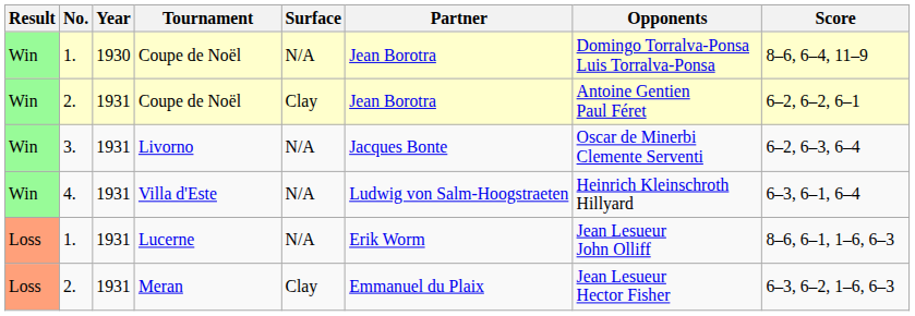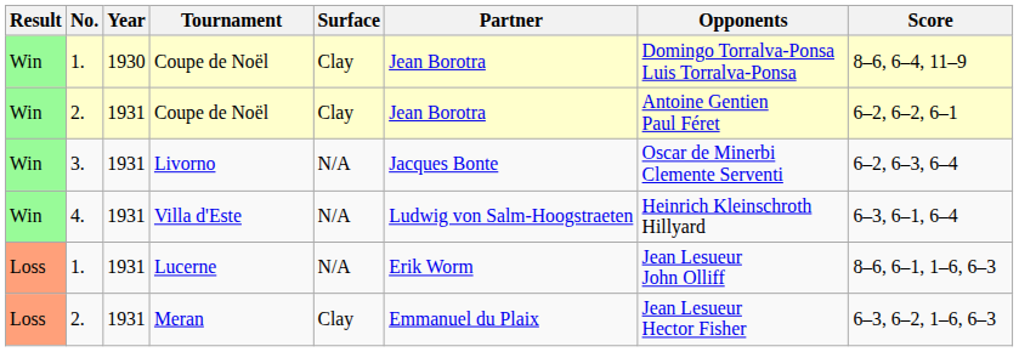1. / Coupe de Noël | Surface: N/A -> Clay
